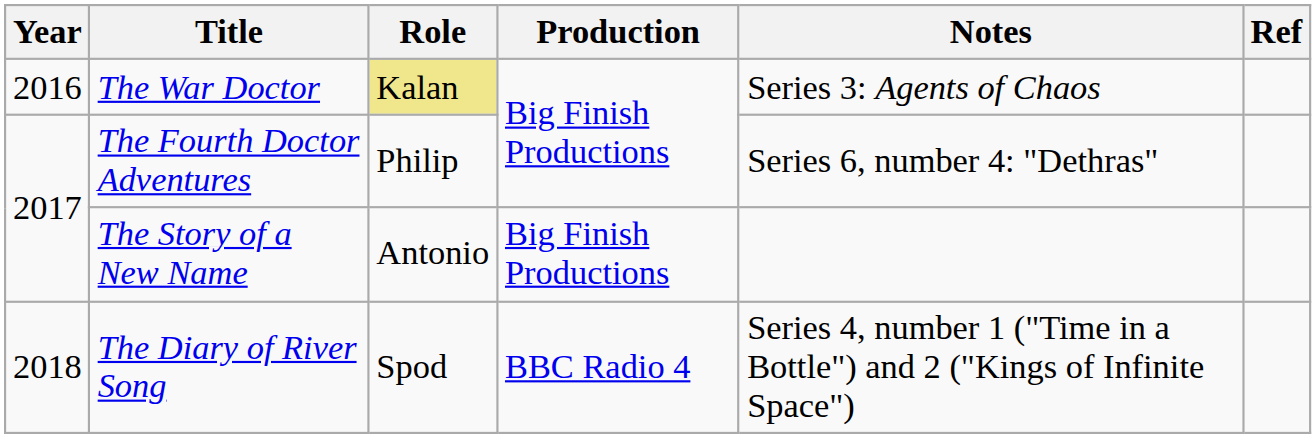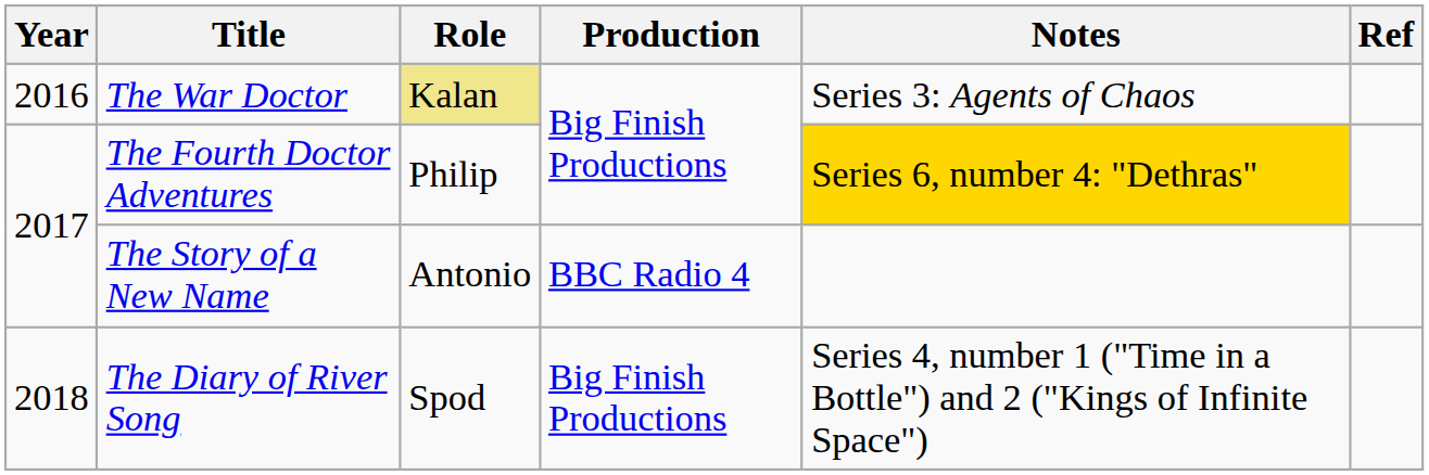The Fourth Doctor Adventures | Notes: no background -> gold background
The Story of a New Name | Production: Big Finish Productions -> BBC Radio 4
The Diary of River Song | Production: BBC Radio 4 -> Big Finish Productions
